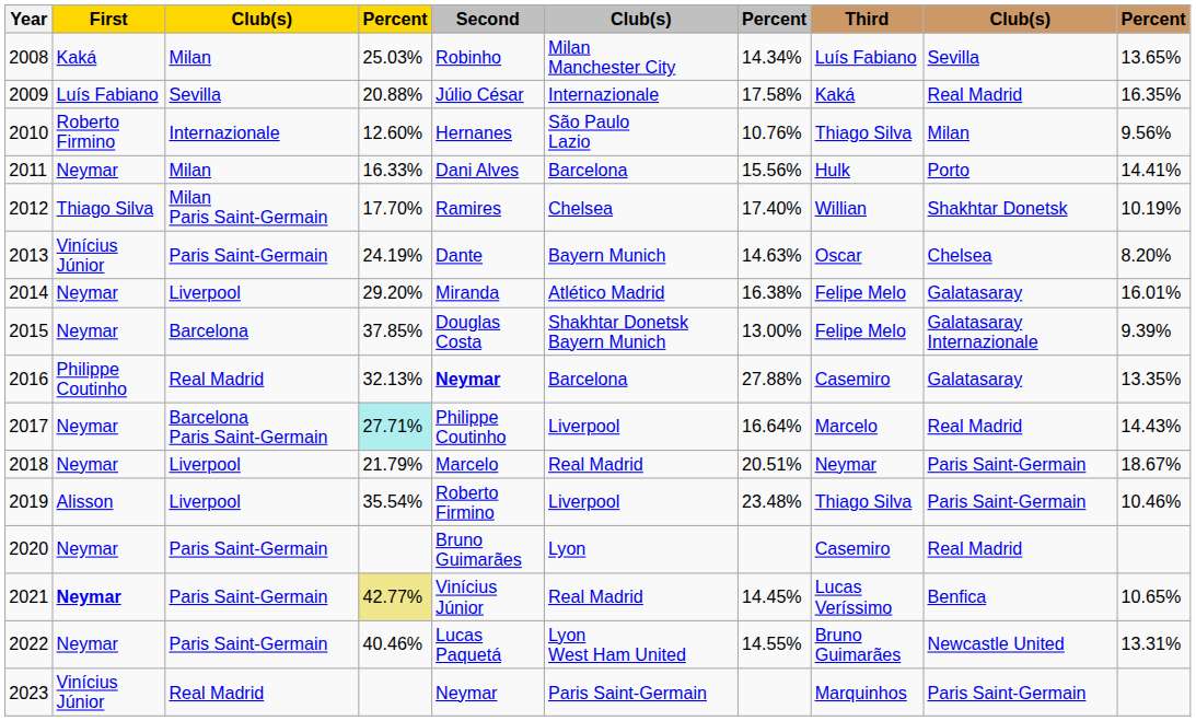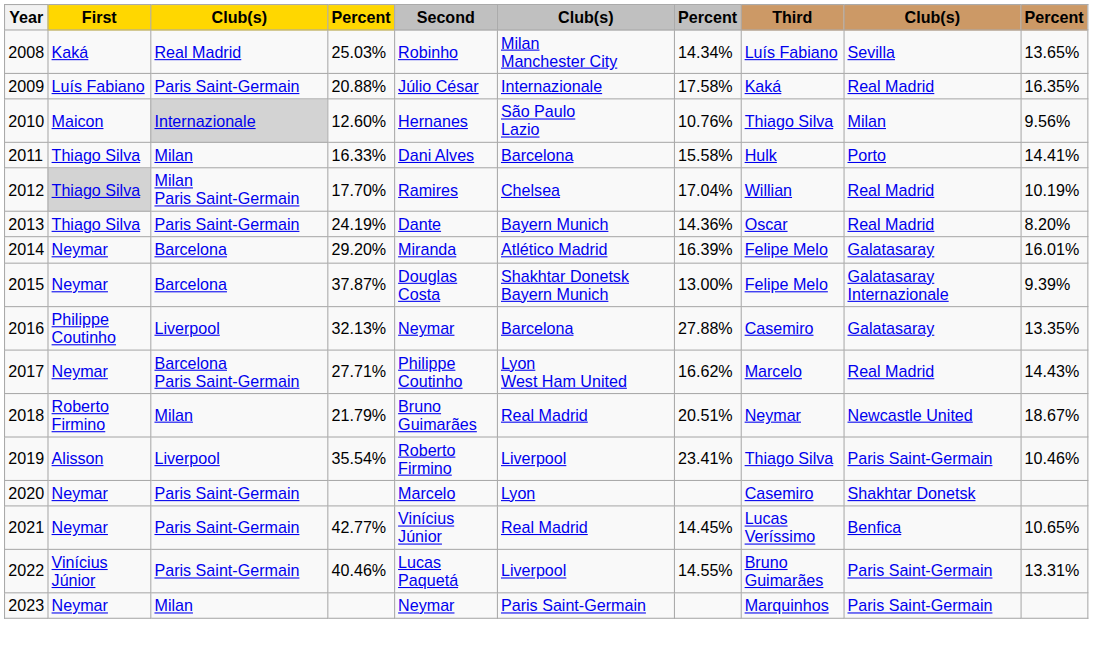2008 | column 3: Milan -> Real Madrid
2009 | column 3: Sevilla -> Paris Saint-Germain
2010 | First: Roberto Firmino -> Maicon
2010 | column 3: no background -> lightgrey background
2011 | First: Neymar -> Thiago Silva
2011 | column 7: 15.56% -> 15.58%
2012 | First: no background -> lightgrey background
2012 | column 7: 17.40% -> 17.04%
2012 | column 9: Shakhtar Donetsk -> Real Madrid
2013 | First: Vinícius Júnior -> Thiago Silva
2013 | column 7: 14.63% -> 14.36%
2013 | column 9: Chelsea -> Real Madrid
2014 | column 3: Liverpool -> Barcelona
2014 | column 7: 16.38% -> 16.39%
2015 | column 4: 37.85% -> 37.87%
2016 | column 3: Real Madrid -> Liverpool
2016 | Second: bold -> normal
2017 | column 4: paleturquoise background -> no background
2017 | column 6: Liverpool -> Lyon West Ham United
2017 | column 7: 16.64% -> 16.62%
2018 | First: Neymar -> Roberto Firmino
2018 | column 3: Liverpool -> Milan
2018 | Second: Marcelo -> Bruno Guimarães
2018 | column 9: Paris Saint-Germain -> Newcastle United
2019 | column 7: 23.48% -> 23.41%
2020 | Second: Bruno Guimarães -> Marcelo
2020 | column 9: Real Madrid -> Shakhtar Donetsk
2021 | First: bold -> normal
2021 | column 4: khaki background -> no background
2022 | First: Neymar -> Vinícius Júnior
2022 | column 6: Lyon West Ham United -> Liverpool
2022 | column 9: Newcastle United -> Paris Saint-Germain
2023 | First: Vinícius Júnior -> Neymar
2023 | column 3: Real Madrid -> Milan
